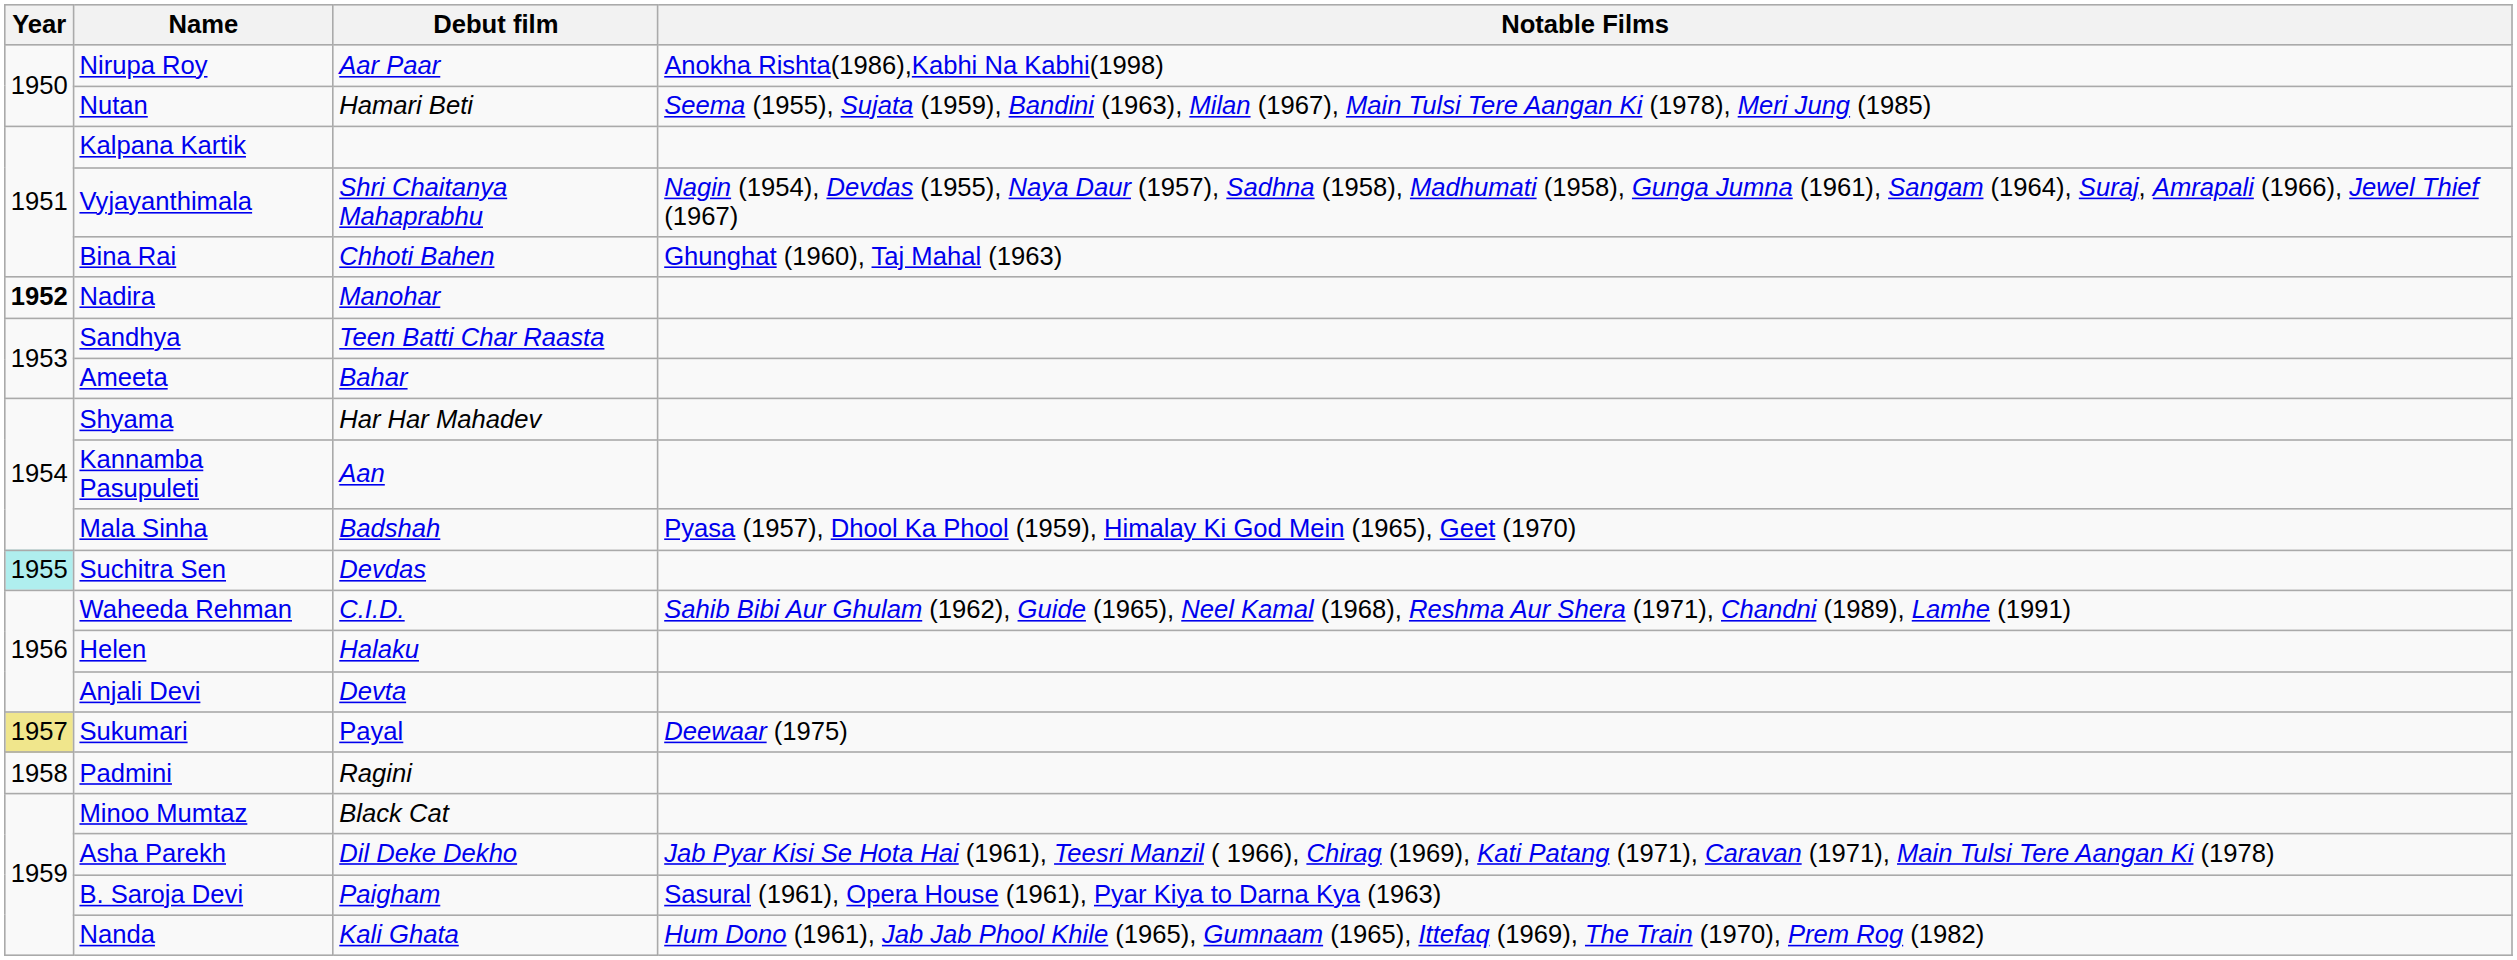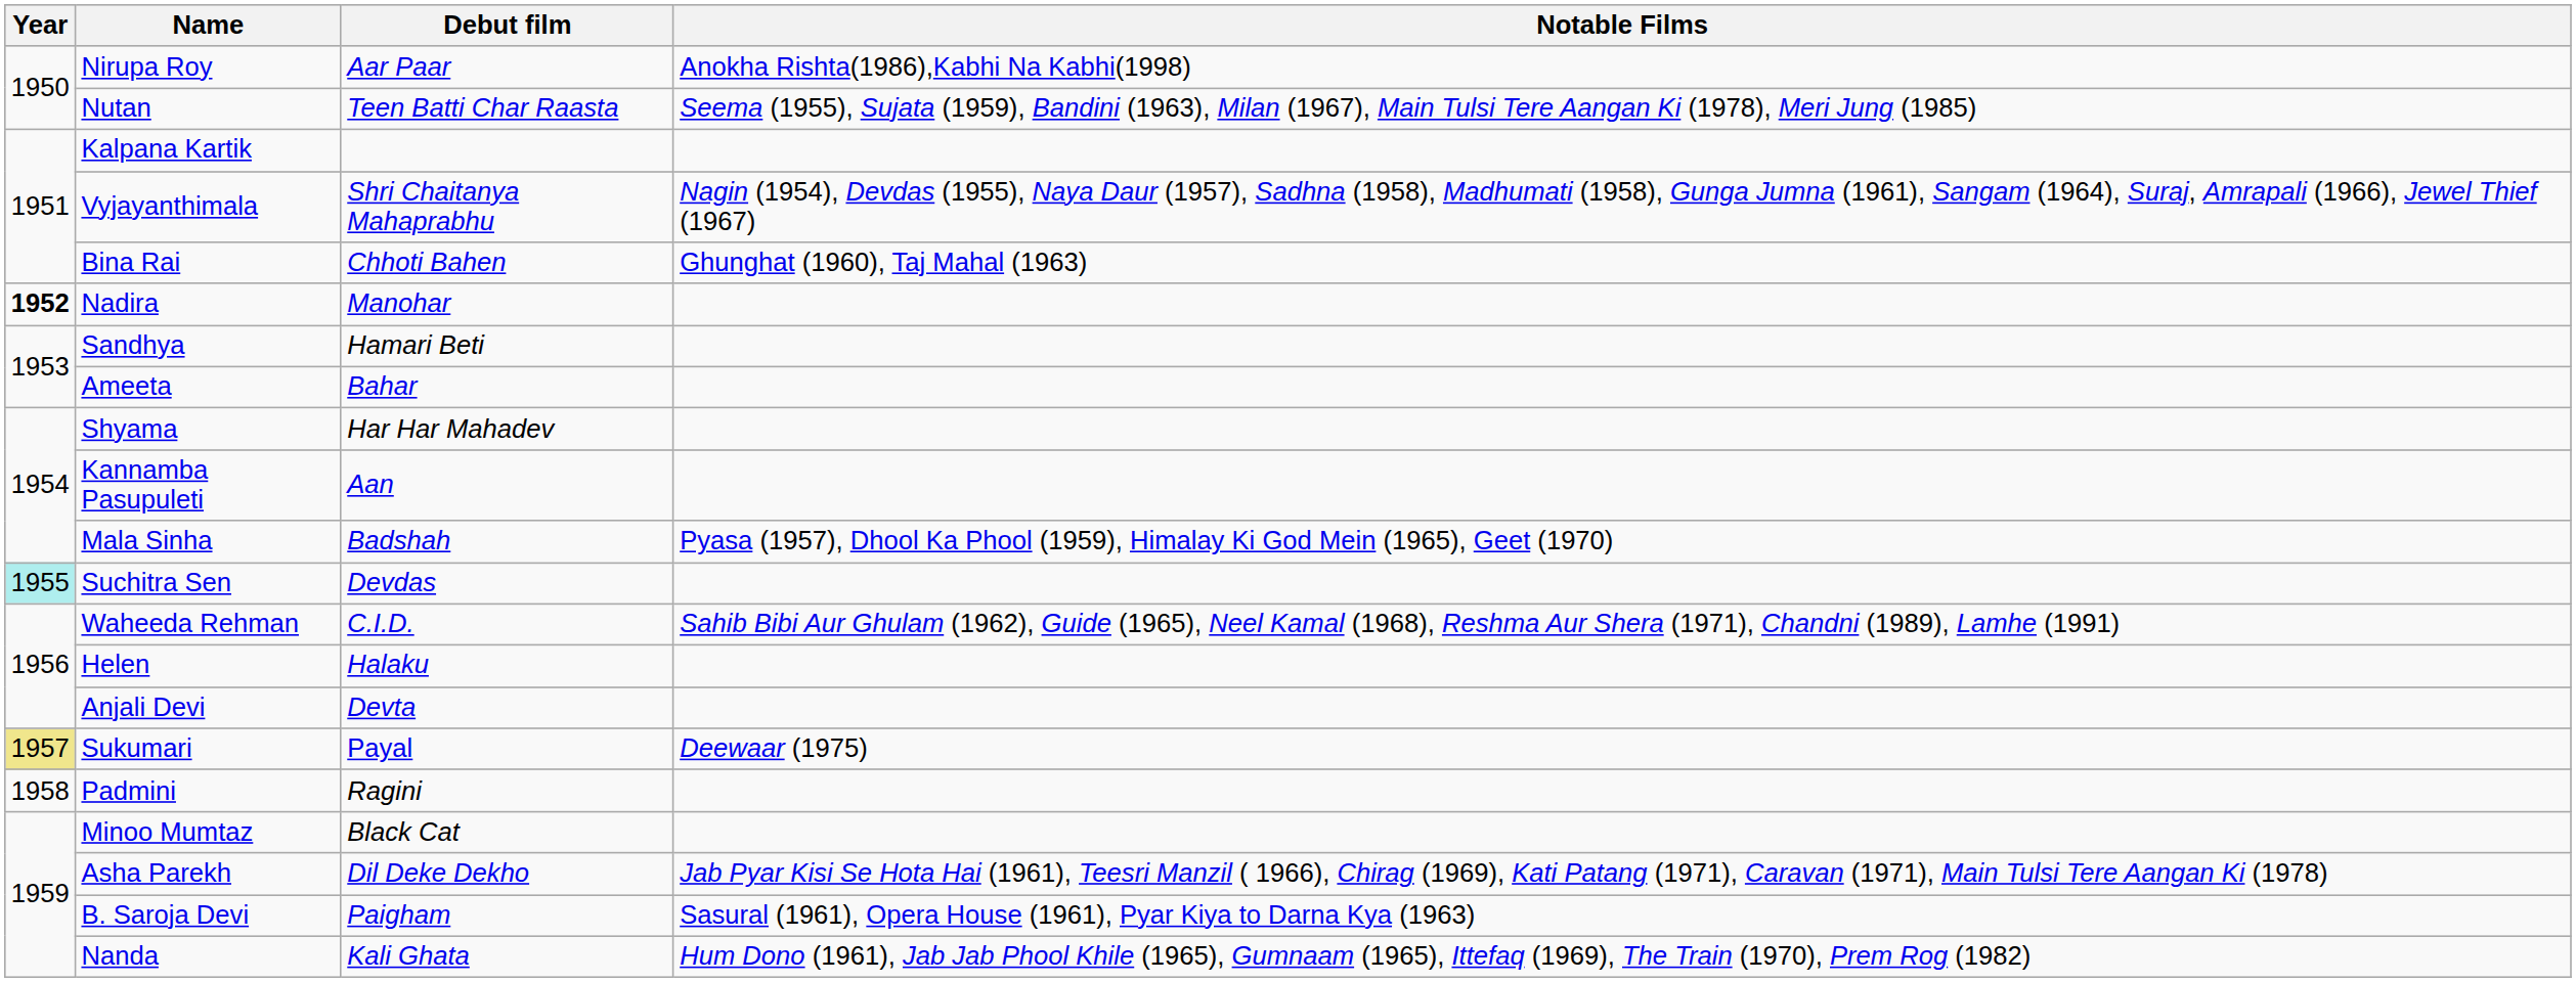Nutan | Debut film: Hamari Beti -> Teen Batti Char Raasta
Sandhya | Debut film: Teen Batti Char Raasta -> Hamari Beti
